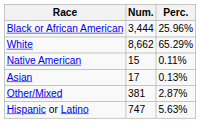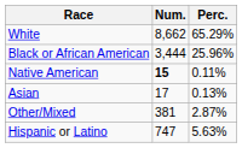rows swapped: White <-> Black or African American
Native American | Num.: normal -> bold
